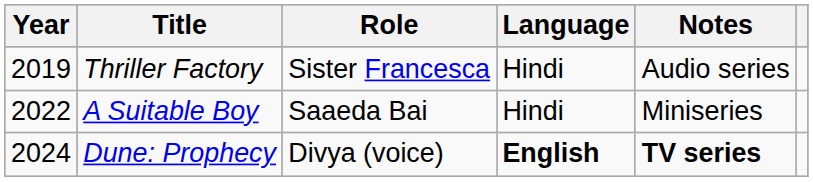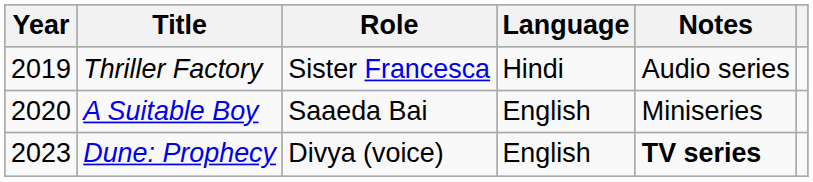A Suitable Boy | Year: 2022 -> 2020
A Suitable Boy | Language: Hindi -> English
Dune: Prophecy | Year: 2024 -> 2023
Dune: Prophecy | Language: bold -> normal
